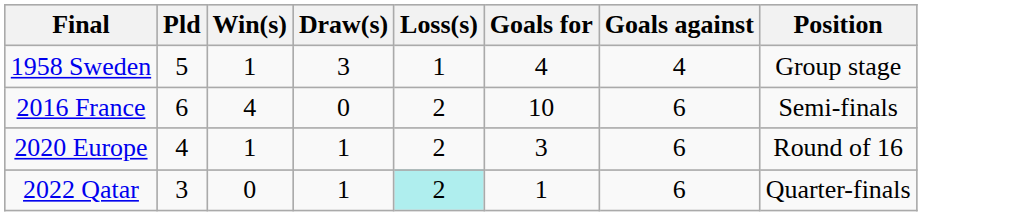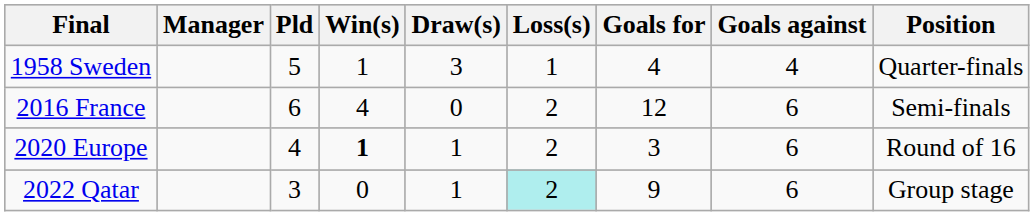+ column: Manager
1958 Sweden | Position: Group stage -> Quarter-finals
2016 France | Goals for: 10 -> 12
2020 Europe | Win(s): normal -> bold
2022 Qatar | Goals for: 1 -> 9
2022 Qatar | Position: Quarter-finals -> Group stage
